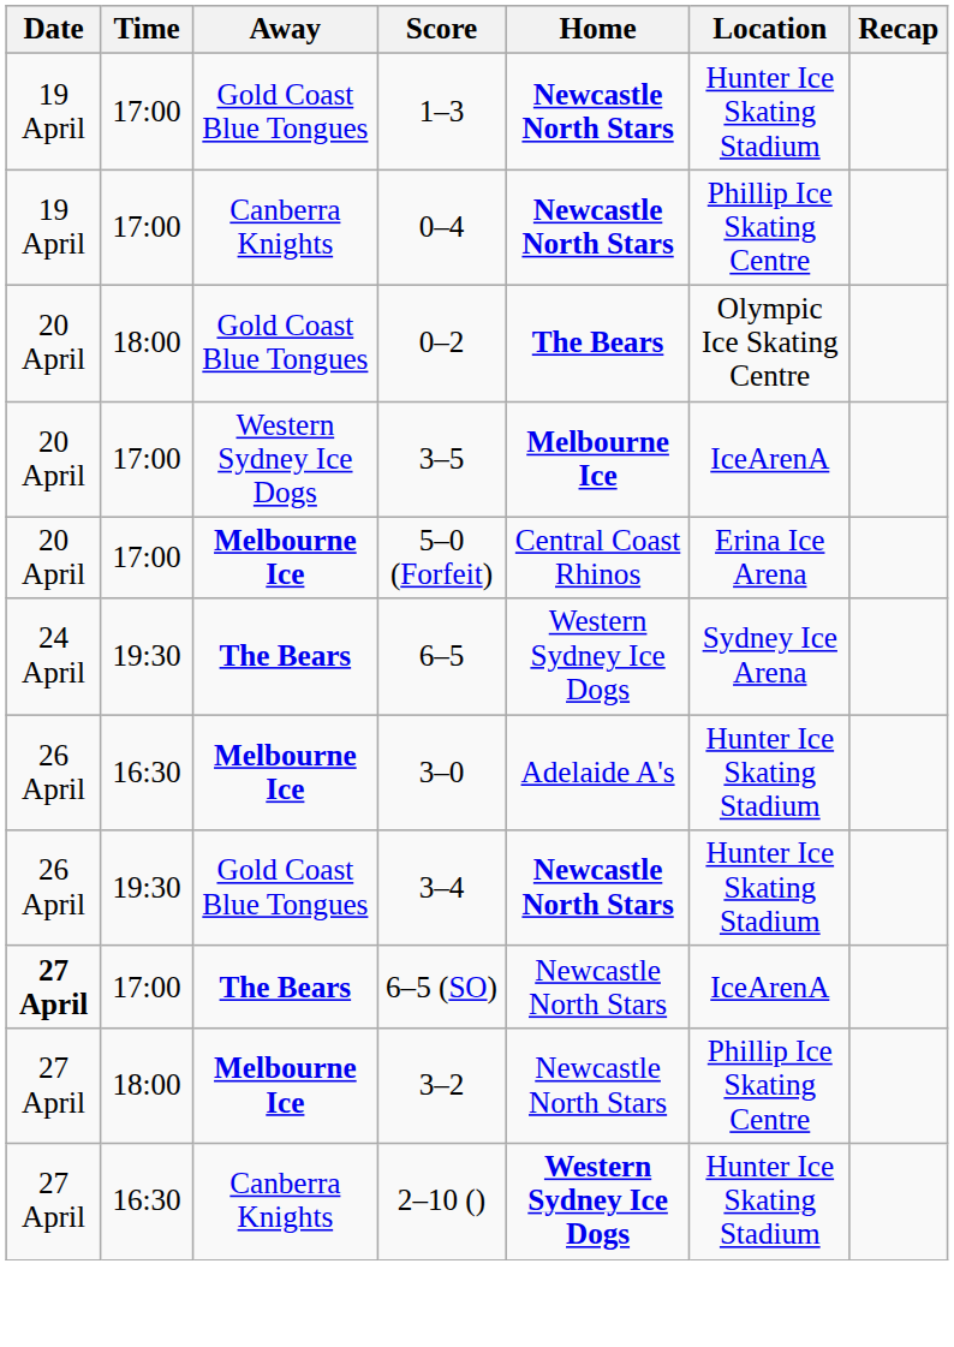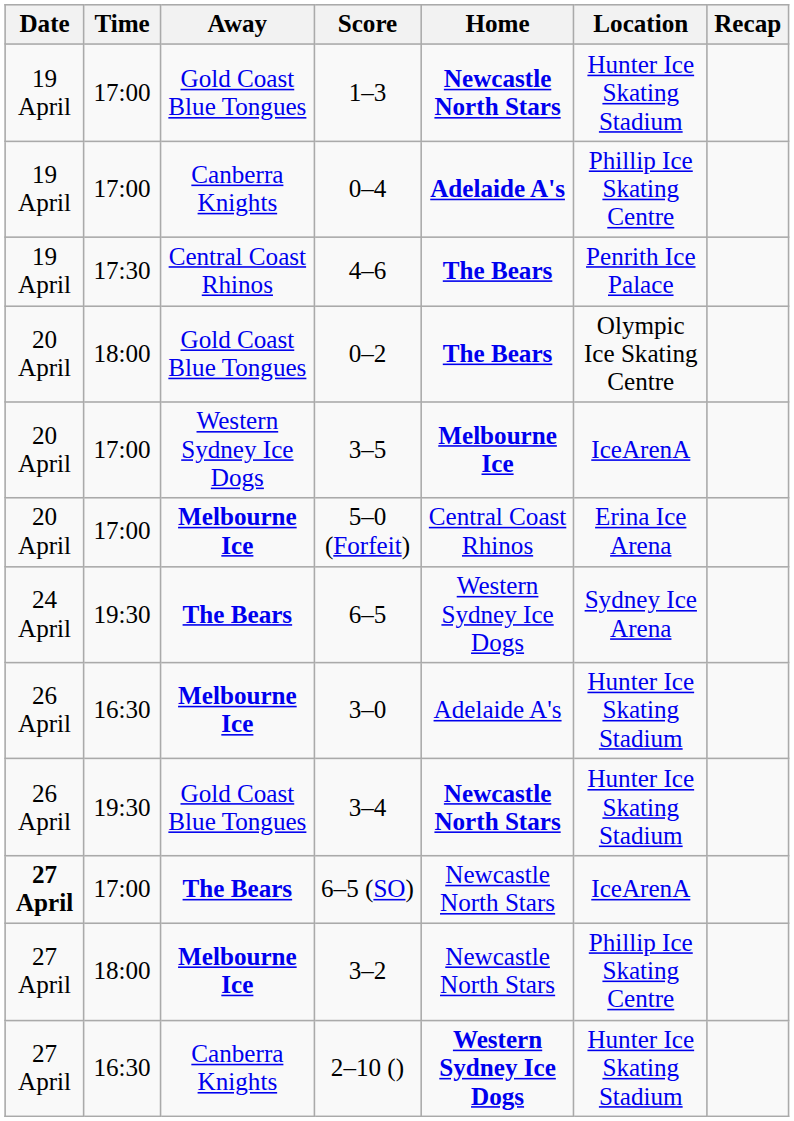0–4 | Home: Newcastle North Stars -> Adelaide A's
+ row: 19 April | 17:30 | Central Coast Rhinos | 4–6 | The Bears | Penrith Ice Palace
